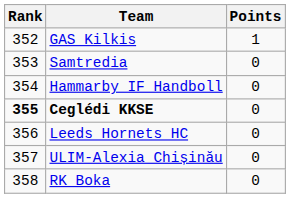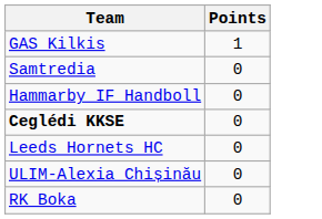- column: Rank | 352 | 353 | 354 | 355 | 356 | 357 | 358
